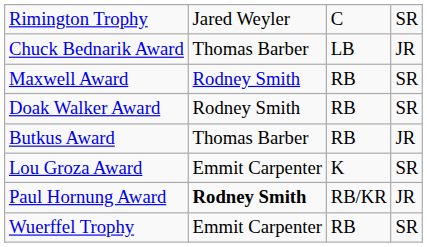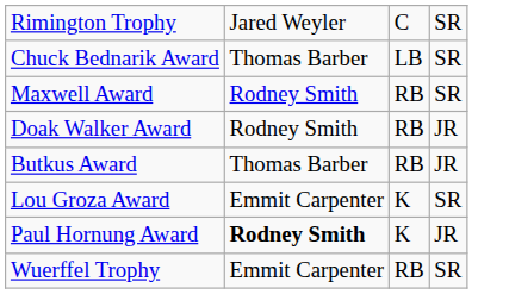Chuck Bednarik Award | column 4: JR -> SR
Doak Walker Award | column 4: SR -> JR
Paul Hornung Award | column 3: RB/KR -> K
